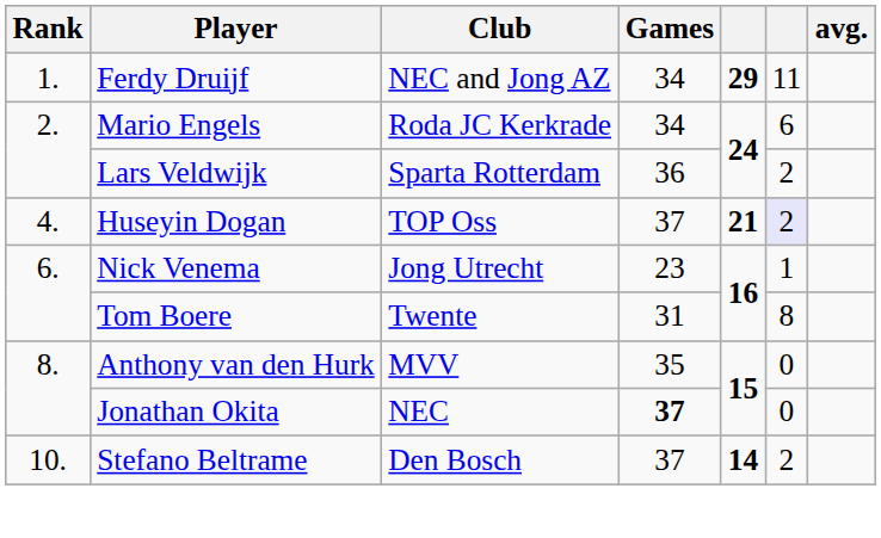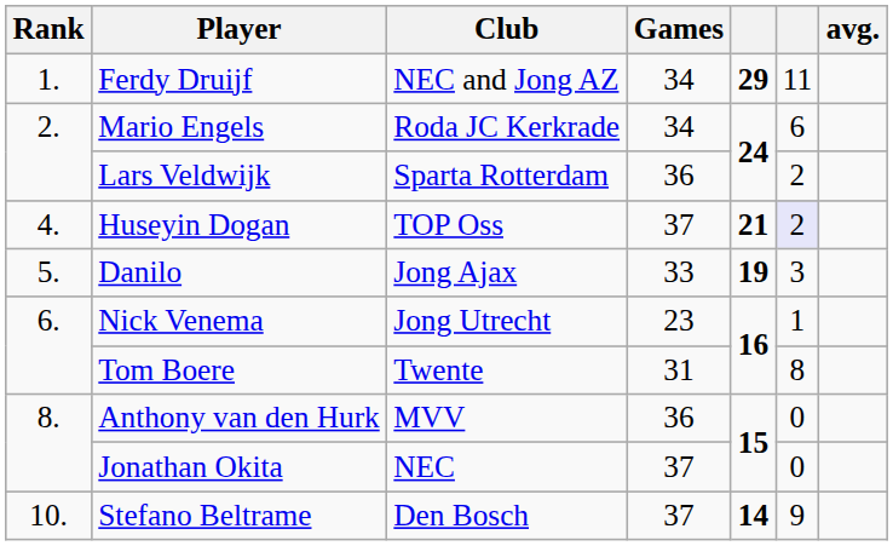+ row: 5. | Danilo | Jong Ajax | 33 | 19 | 3
Anthony van den Hurk | Games: 35 -> 36
Jonathan Okita | Games: bold -> normal
Stefano Beltrame | column 6: 2 -> 9
